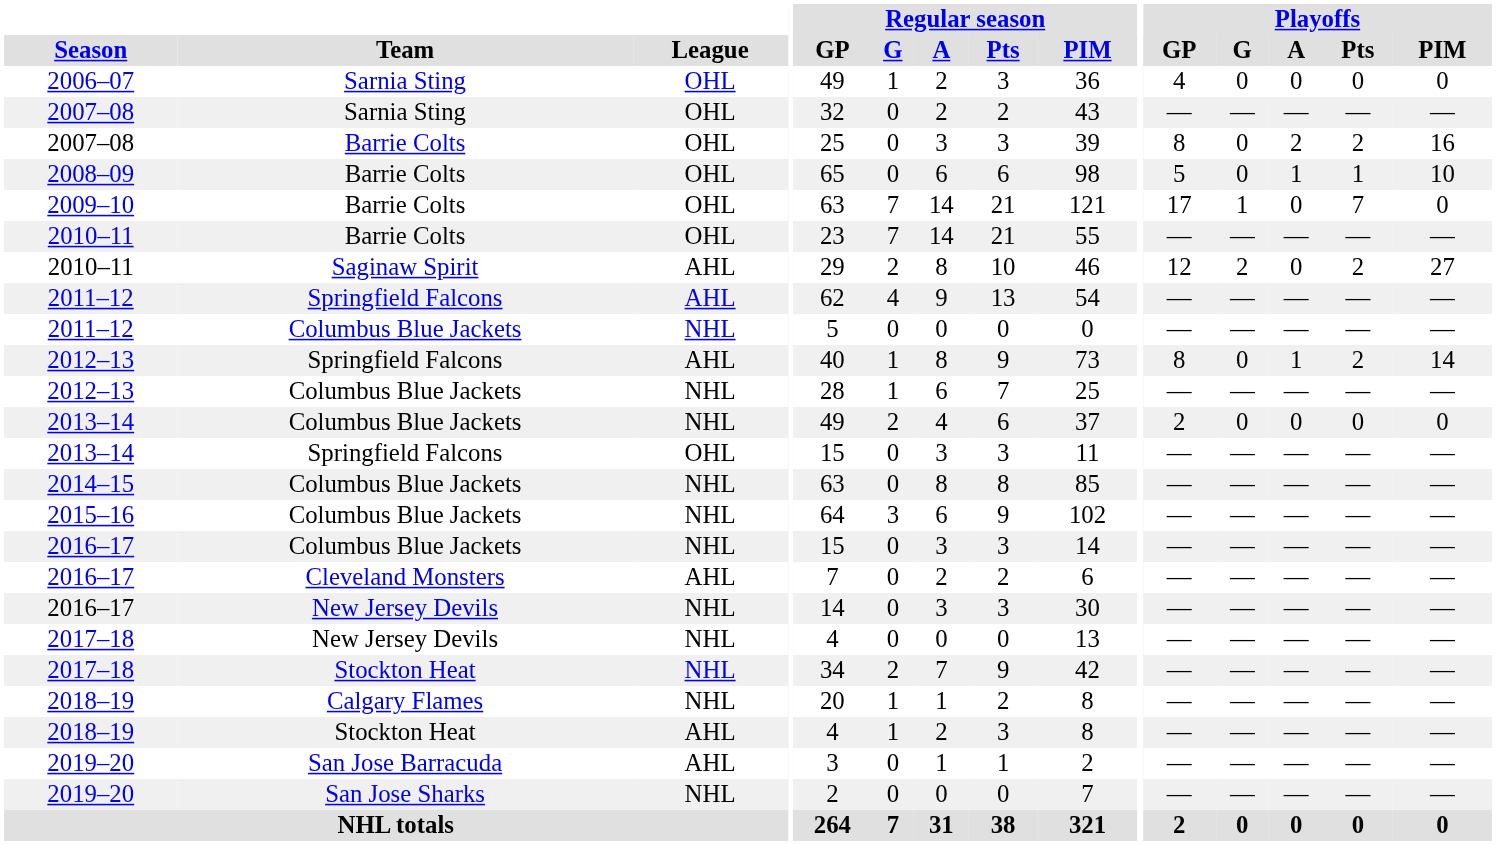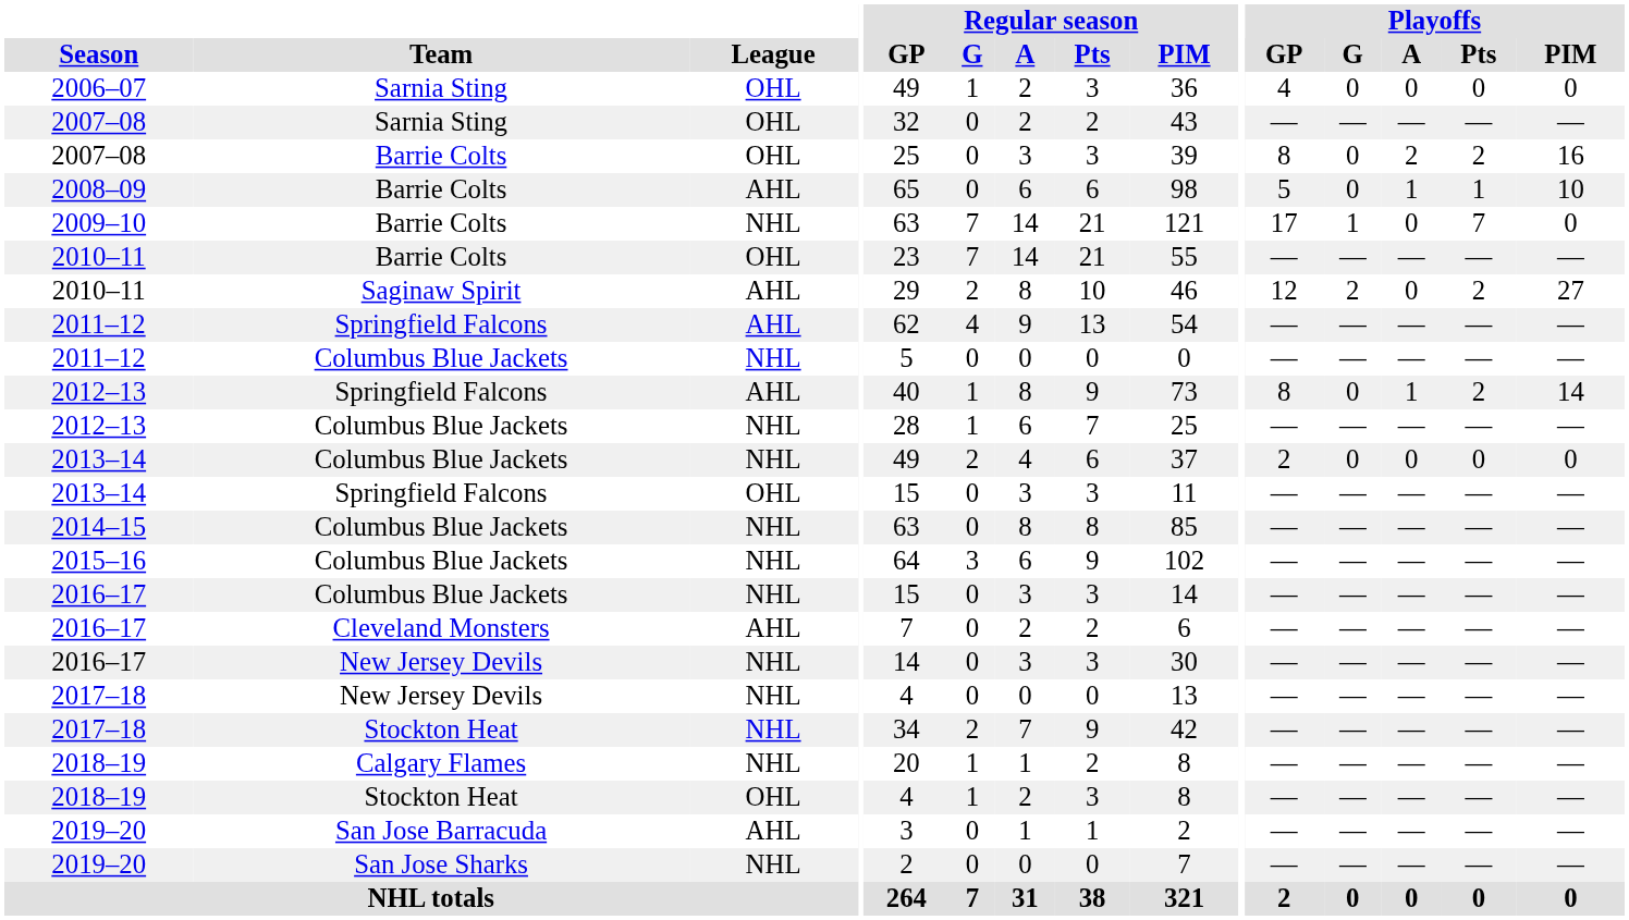2008–09 | League: OHL -> AHL
2009–10 | League: OHL -> NHL
2018–19 / Stockton Heat | League: AHL -> OHL
